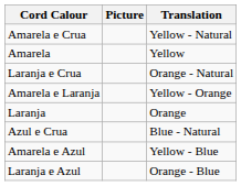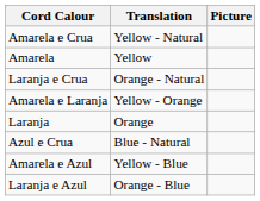columns swapped: Translation <-> Picture
